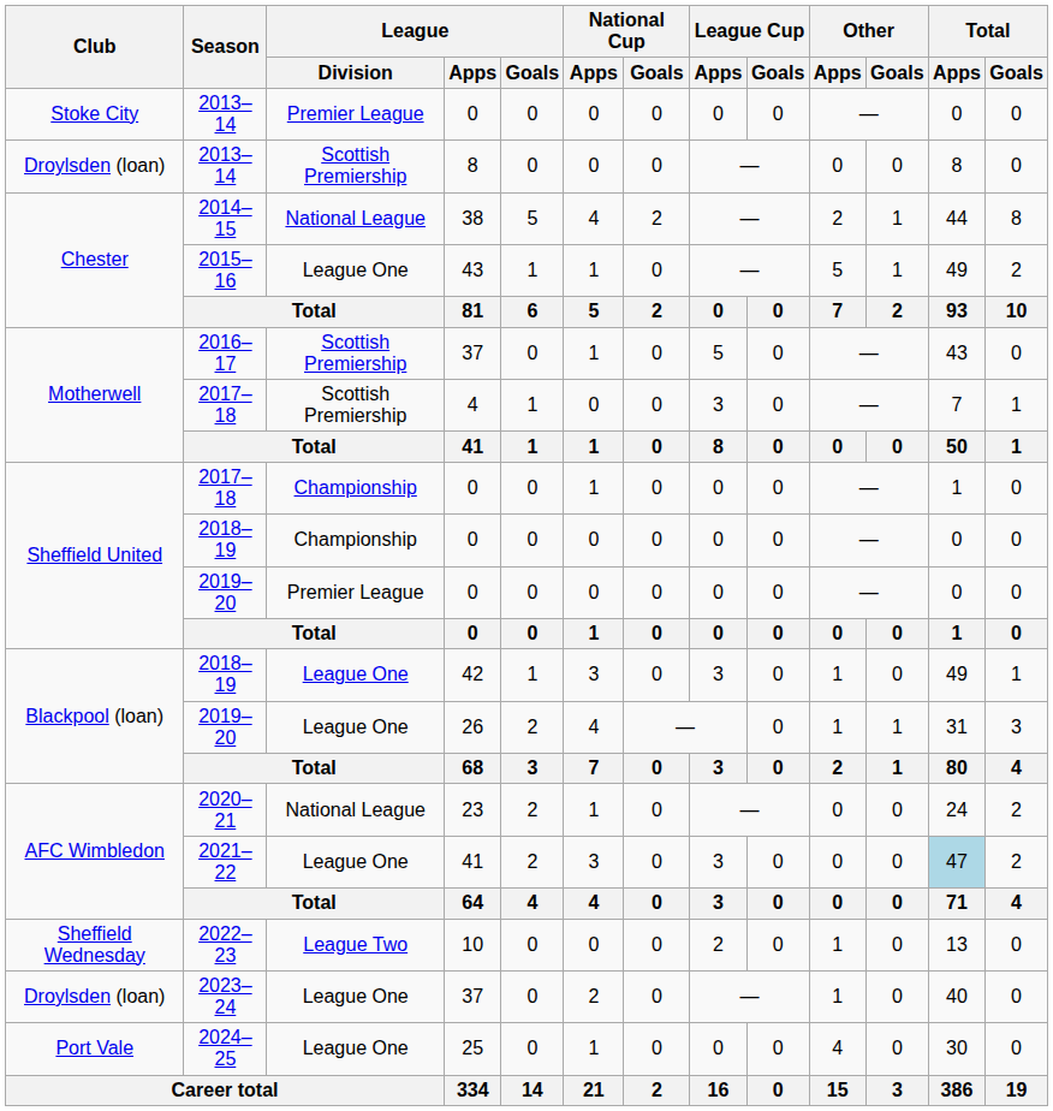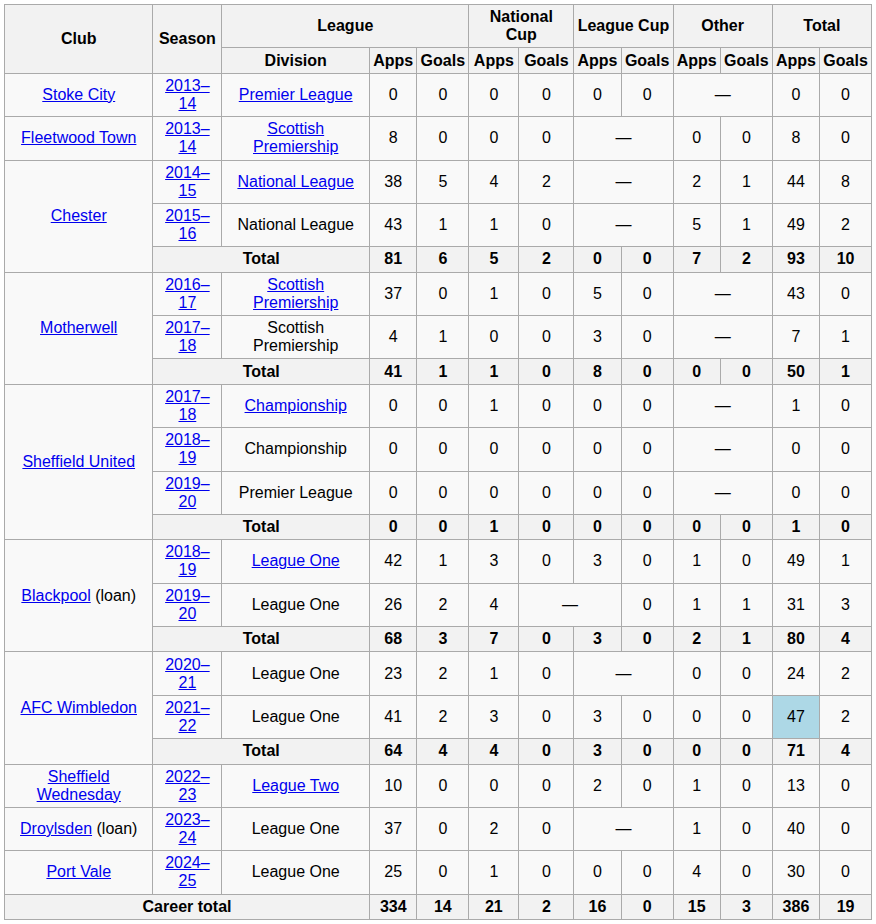2013–14 / 8 | Club: Droylsden (loan) -> Fleetwood Town
2015–16 | League / Division: League One -> National League
2020–21 | League / Division: National League -> League One
